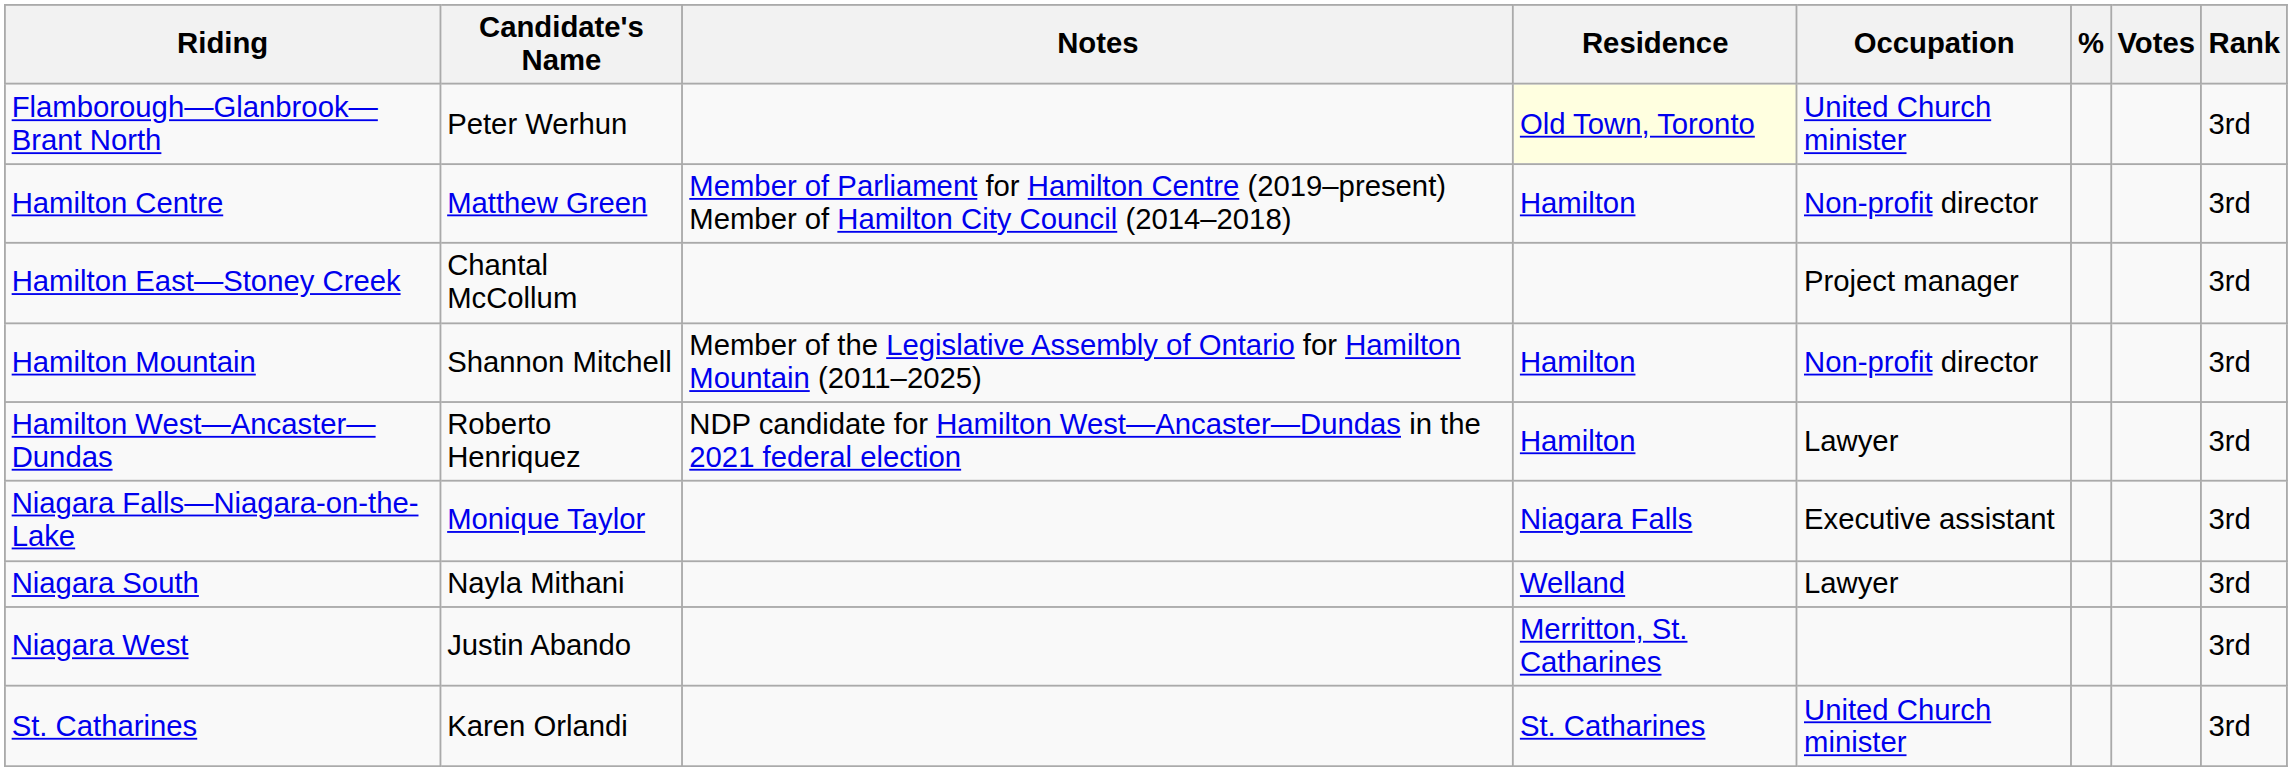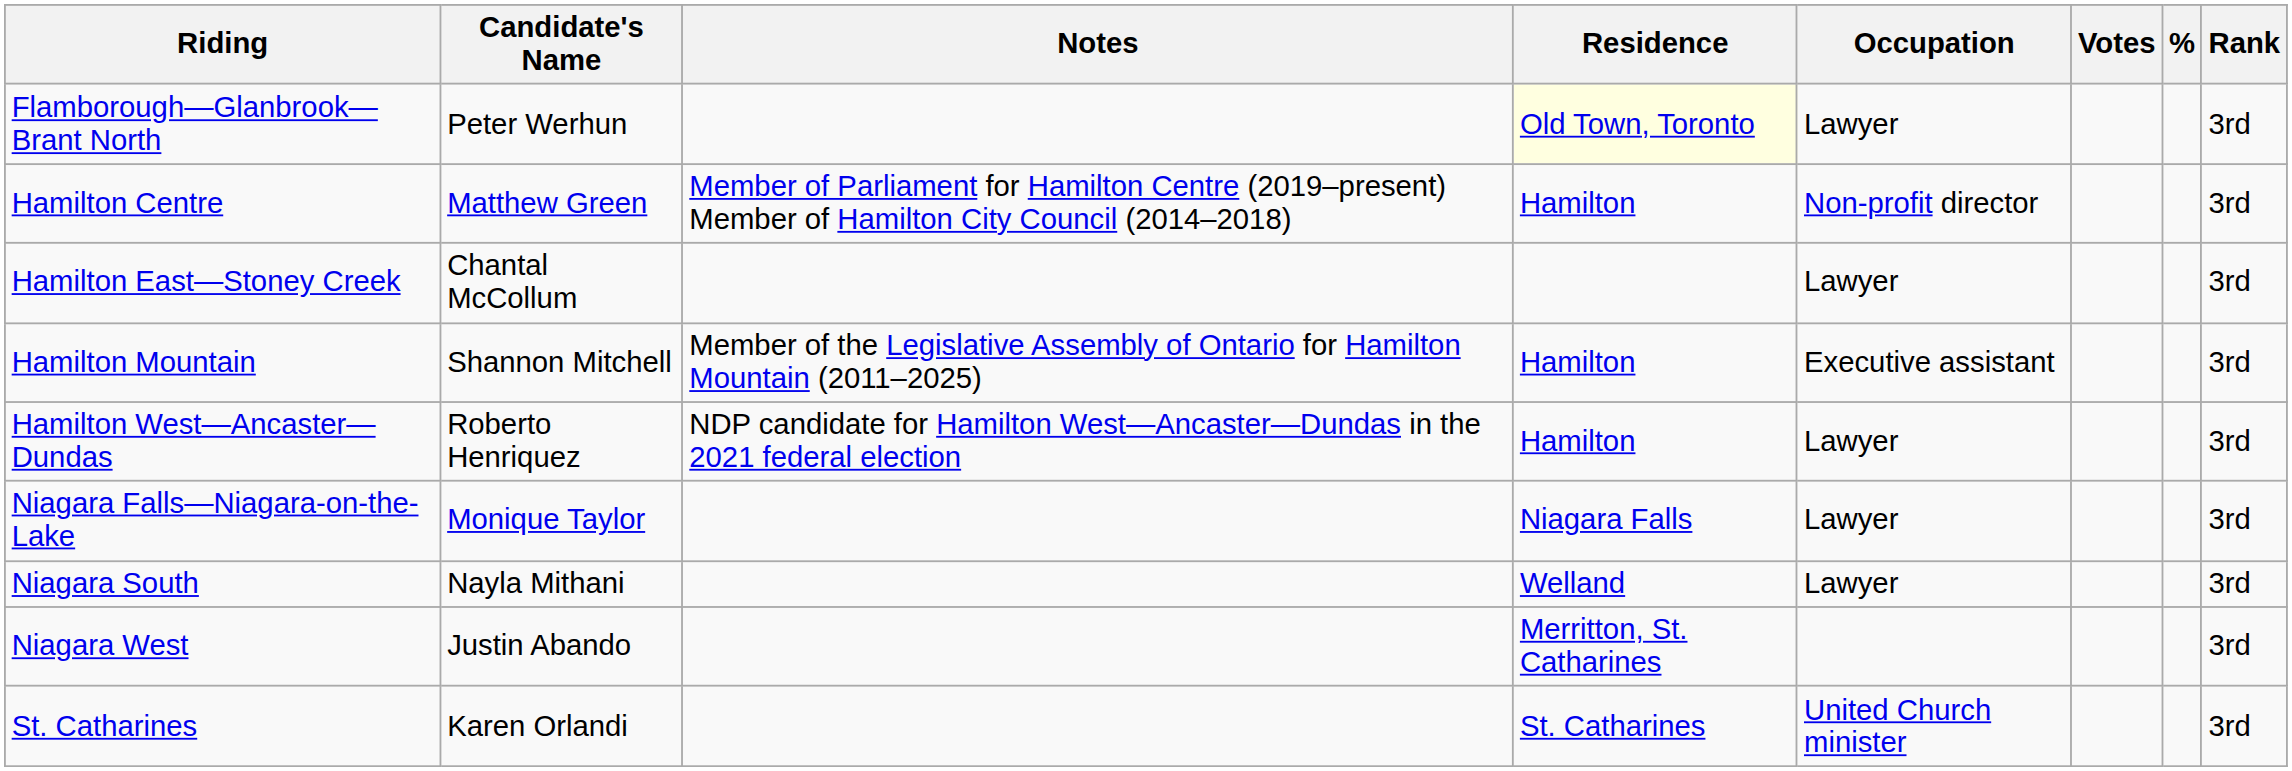columns swapped: Votes <-> %
Flamborough—Glanbrook—Brant North | Occupation: United Church minister -> Lawyer
Hamilton East—Stoney Creek | Occupation: Project manager -> Lawyer
Hamilton Mountain | Occupation: Non-profit director -> Executive assistant
Niagara Falls—Niagara-on-the-Lake | Occupation: Executive assistant -> Lawyer
